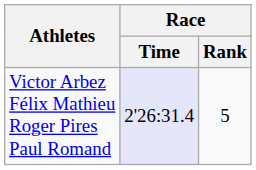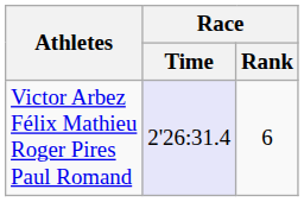Victor Arbez Félix Mathieu Roger Pires Paul Romand | Race / Rank: 5 -> 6
